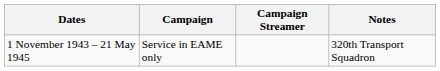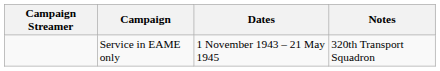columns swapped: Campaign Streamer <-> Dates
